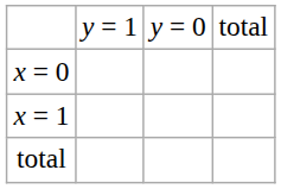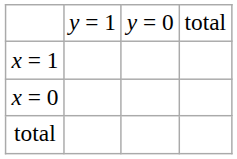rows swapped: x = 1 <-> x = 0
